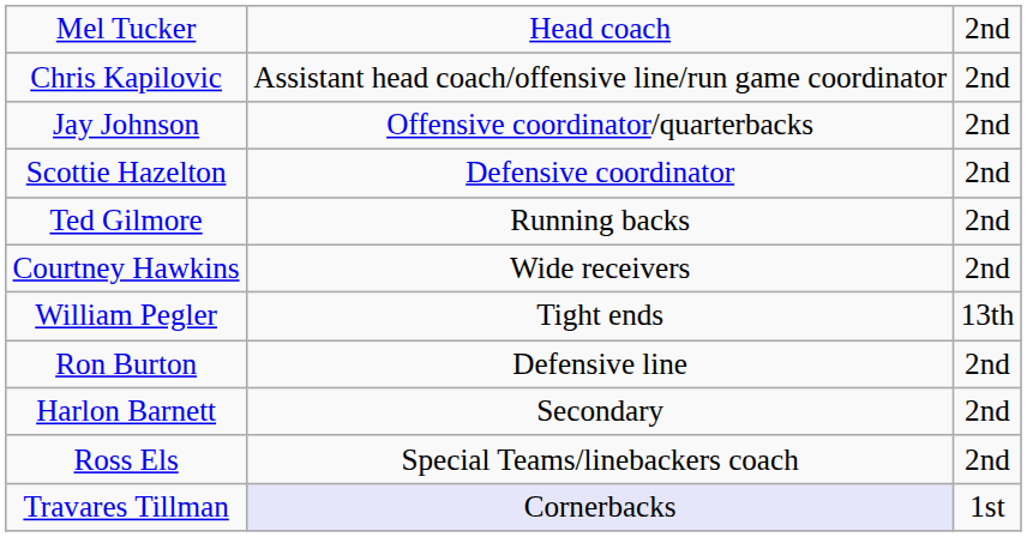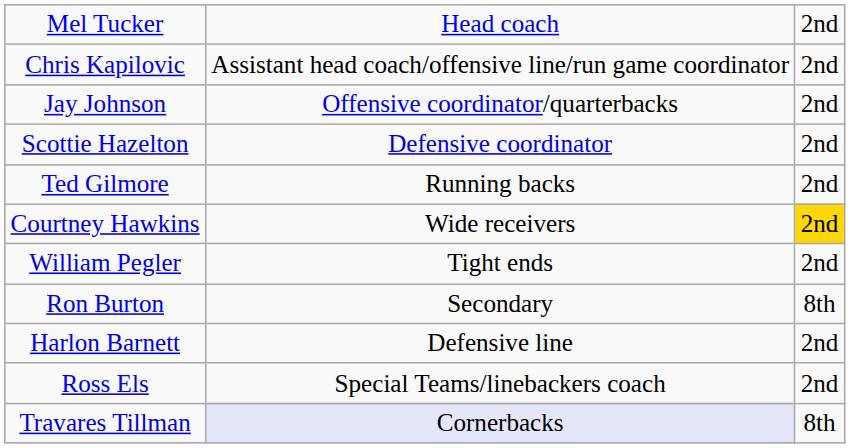Courtney Hawkins | column 3: no background -> gold background
William Pegler | column 3: 13th -> 2nd
Ron Burton | column 2: Defensive line -> Secondary
Ron Burton | column 3: 2nd -> 8th
Harlon Barnett | column 2: Secondary -> Defensive line
Travares Tillman | column 3: 1st -> 8th
